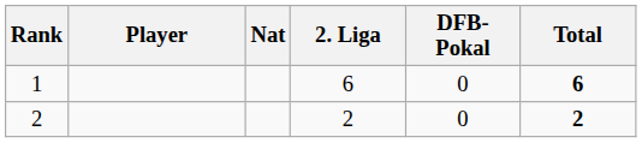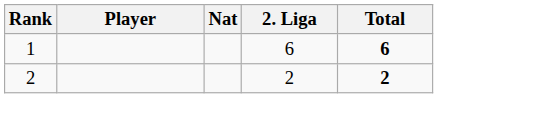- column: DFB-Pokal | 0 | 0
